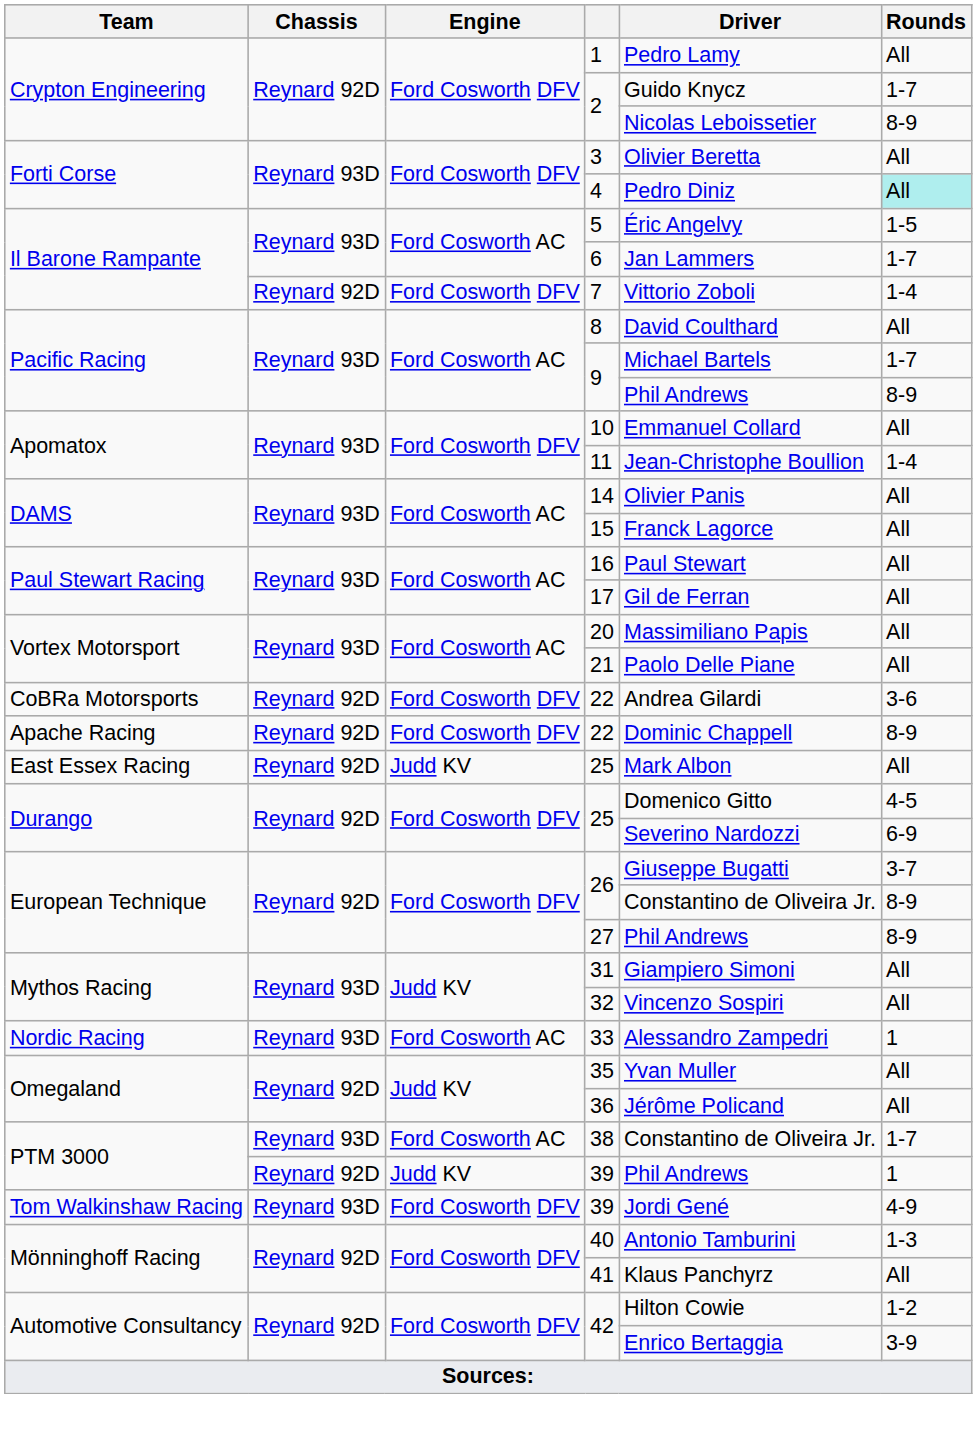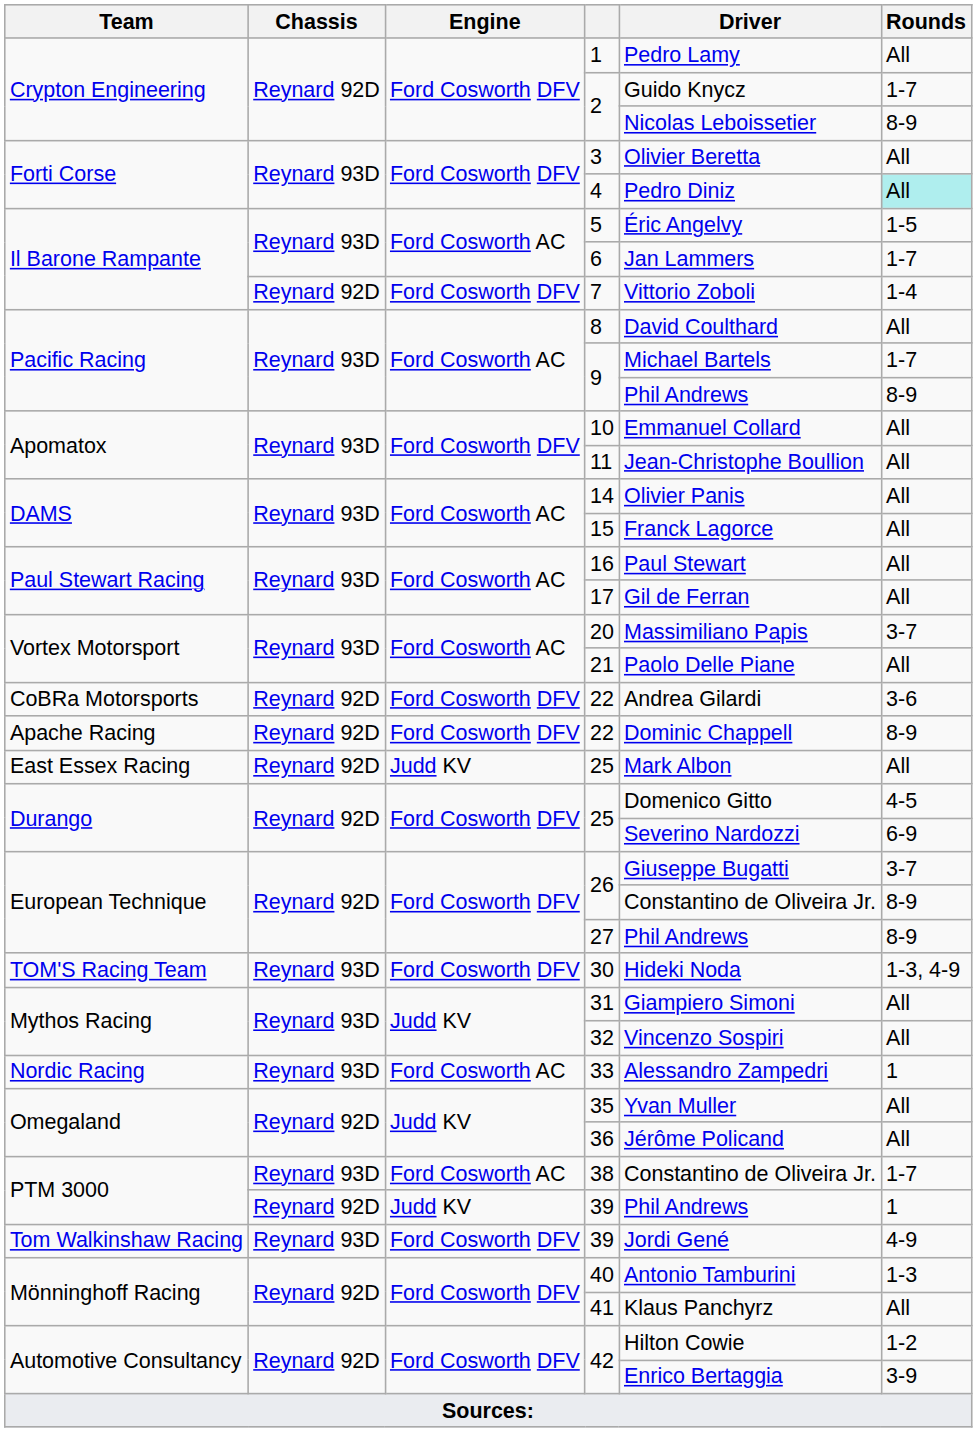11 | Rounds: 1-4 -> All
20 | Rounds: All -> 3-7
+ row: TOM'S Racing Team | Reynard 93D | Ford Cosworth DFV | 30 | Hideki Noda | 1-3, 4-9
